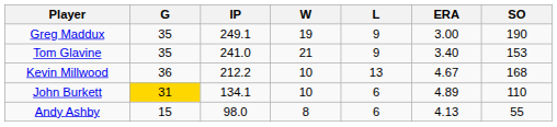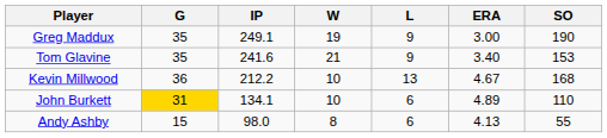Tom Glavine | IP: 241.0 -> 241.6
